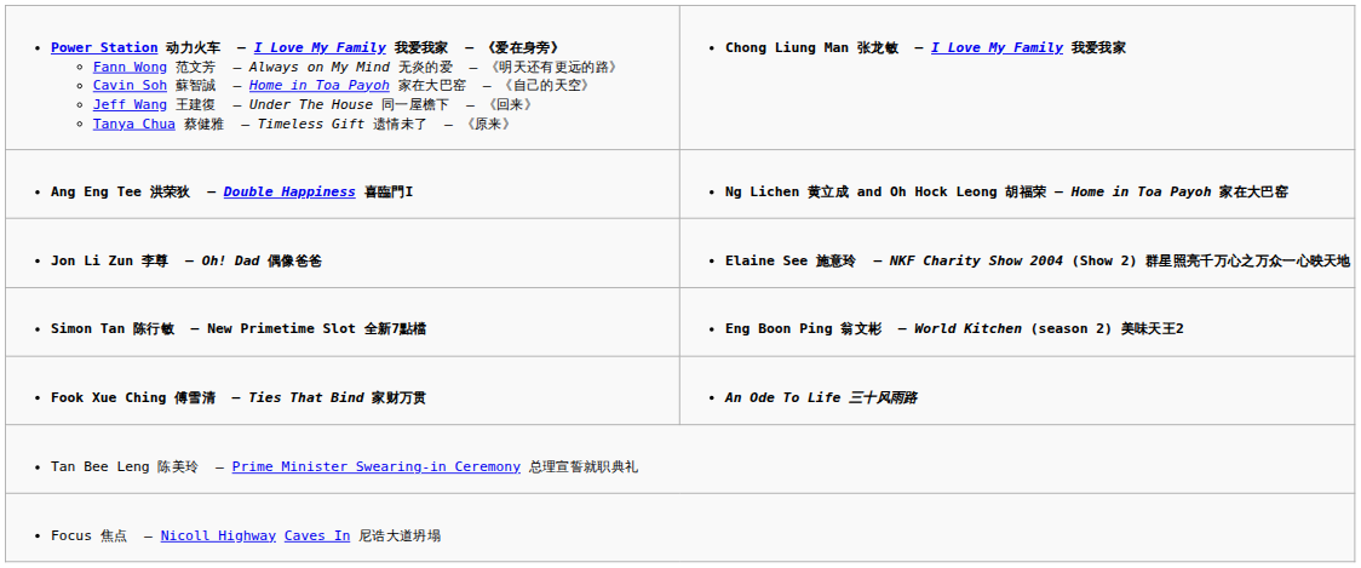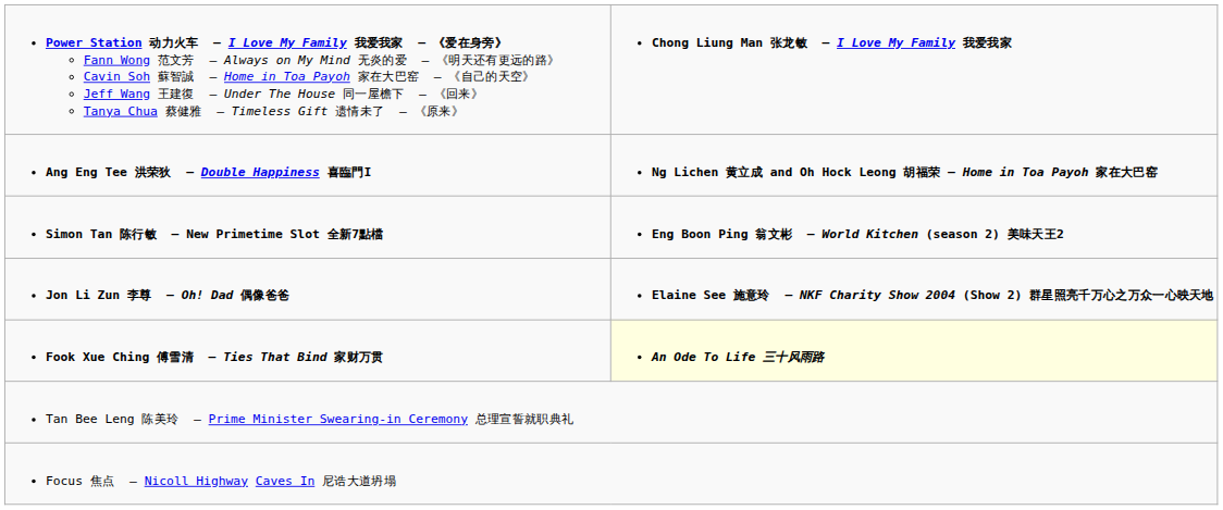rows swapped: Jon Li Zun 李尊 – Oh! Dad 偶像爸爸 <-> Simon Tan 陈行敏 – New Primetime Slot 全新7點檔
Fook Xue Ching 傅雪清 – Ties That Bind 家财万贯 | column 2: no background -> lightyellow background
